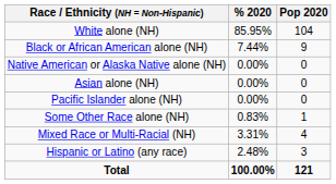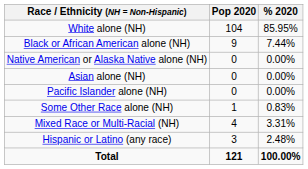columns swapped: Pop 2020 <-> % 2020
